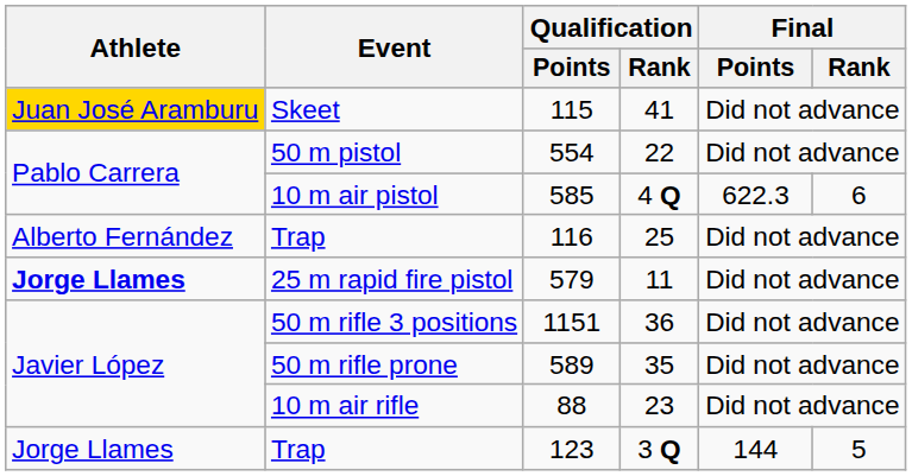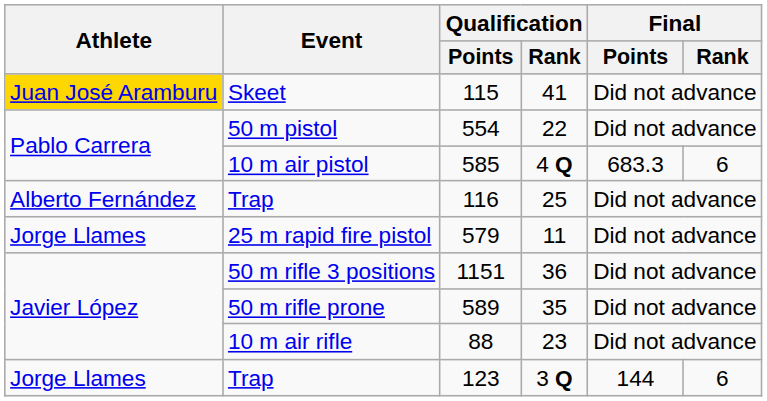585 | Final / Points: 622.3 -> 683.3
579 | Athlete: bold -> normal
123 | Final / Rank: 5 -> 6
